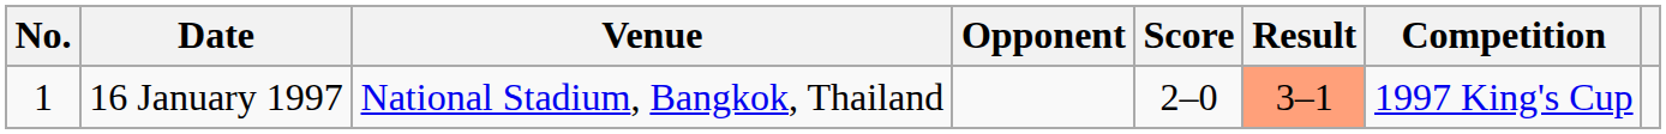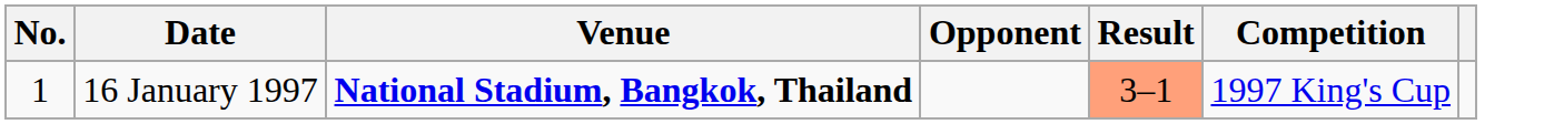- column: Score | 2–0
16 January 1997 | Venue: normal -> bold
